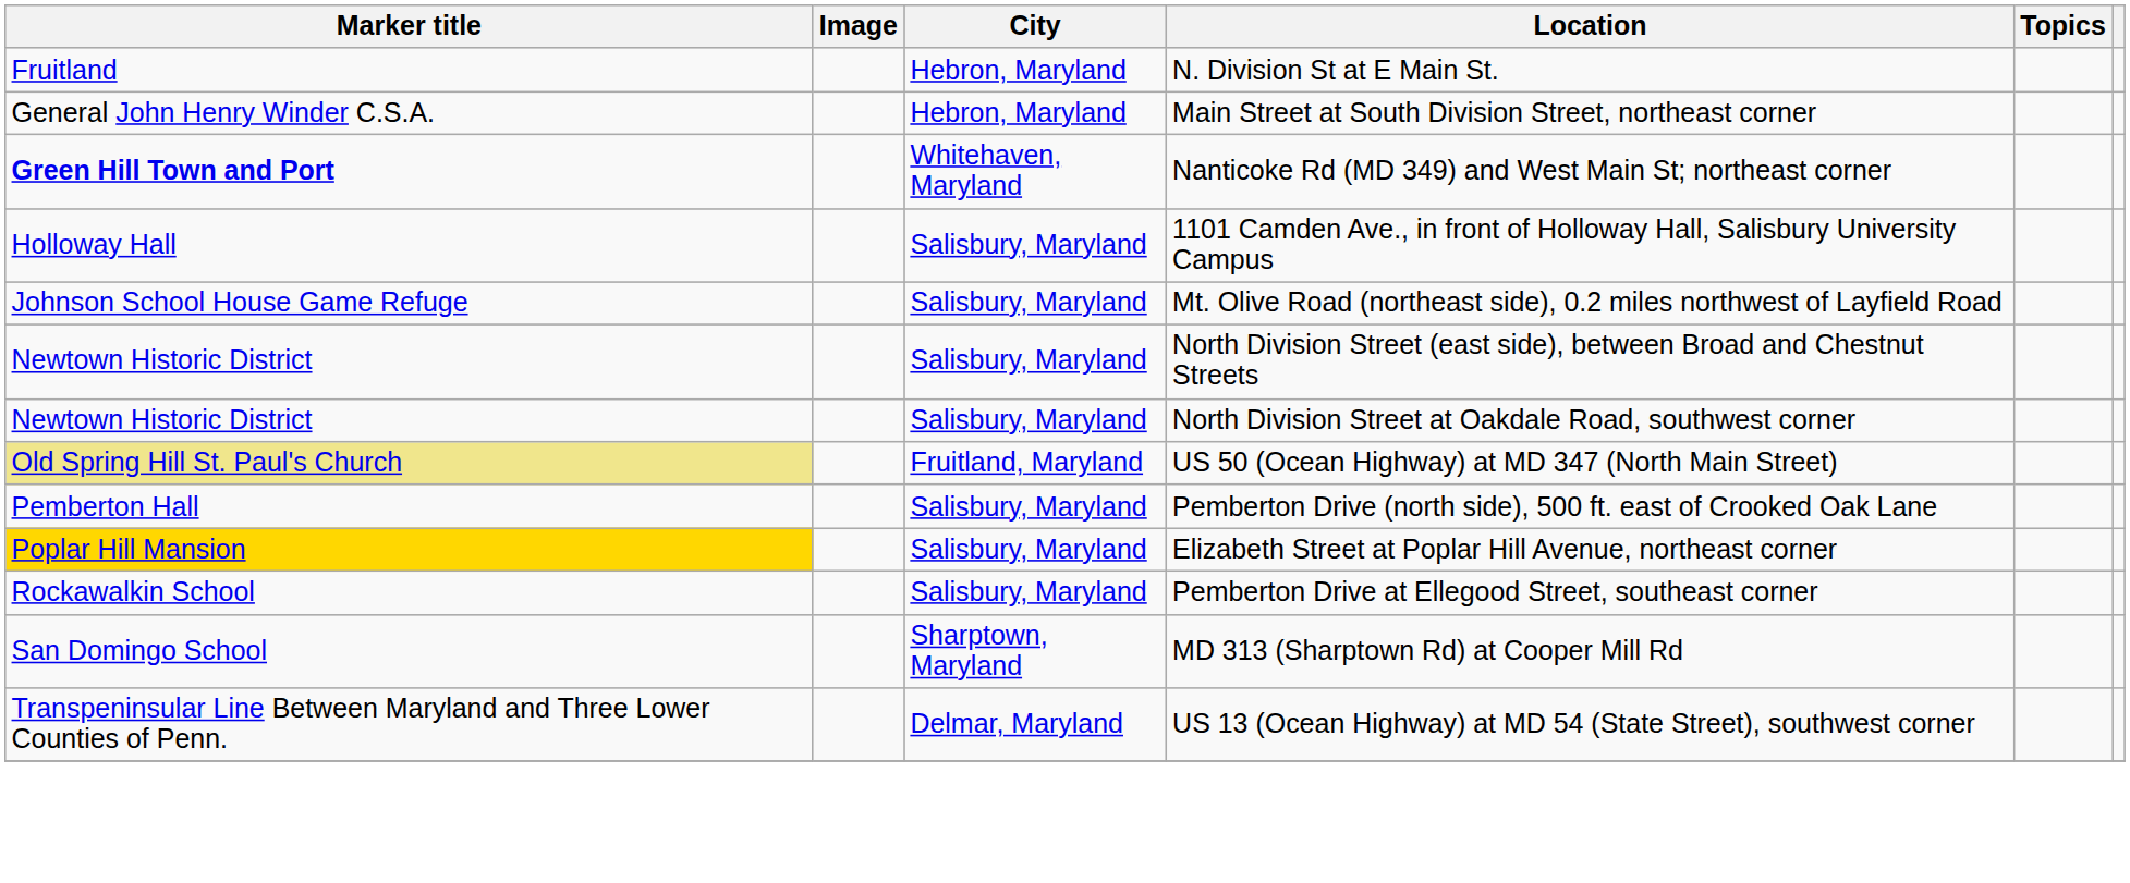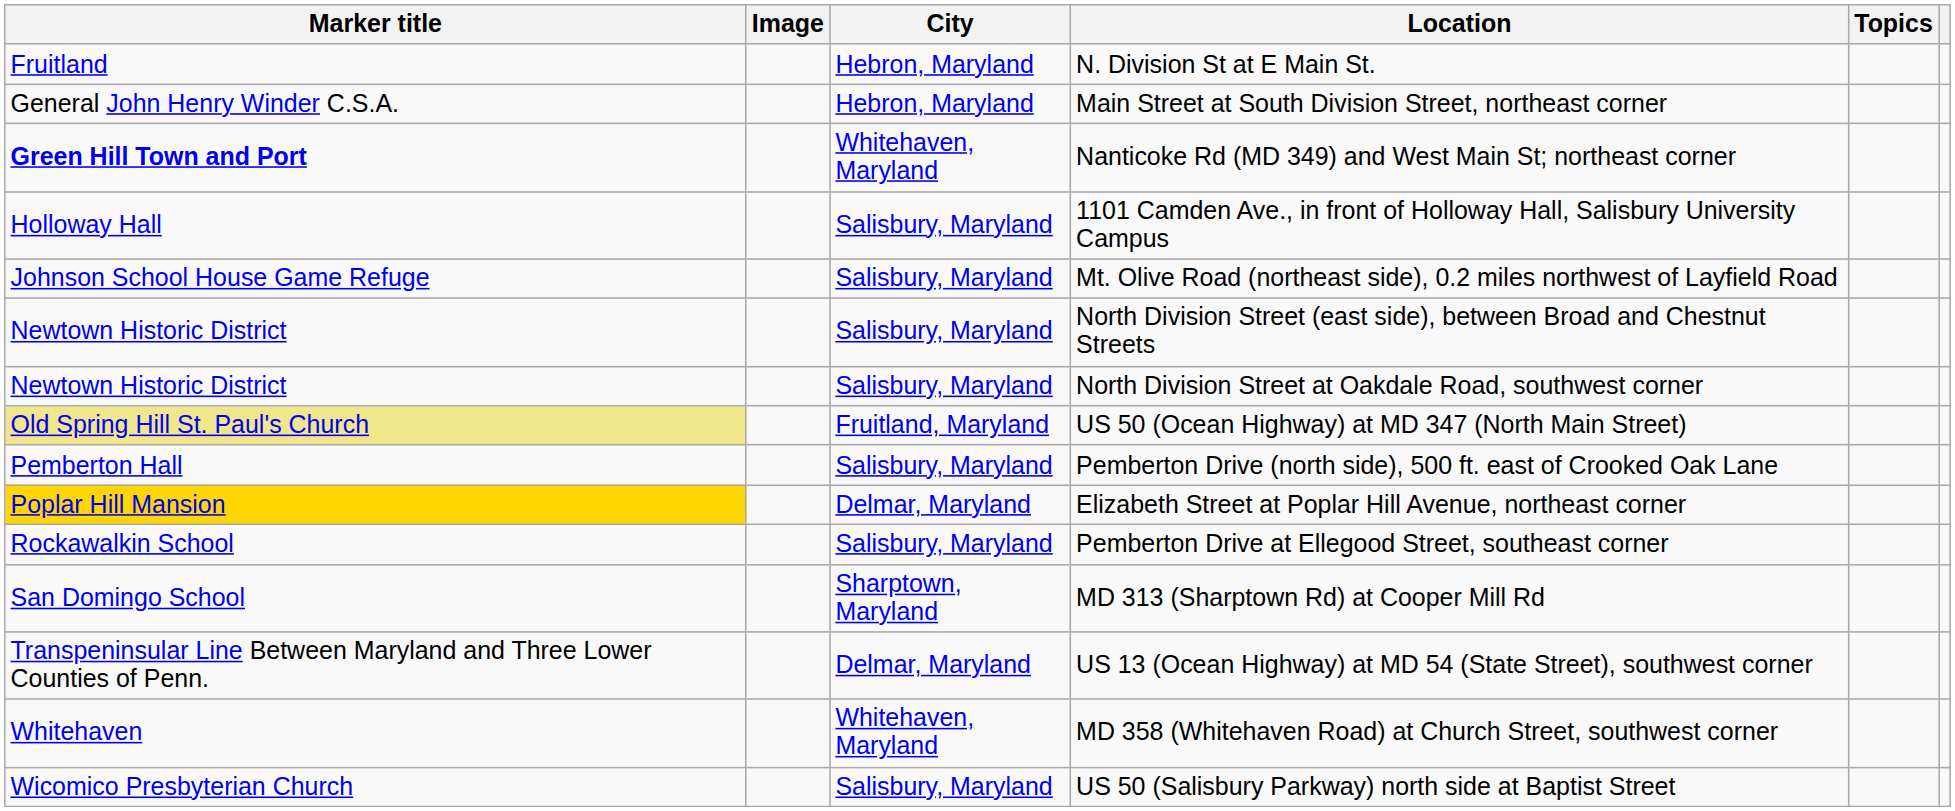Elizabeth Street at Poplar Hill Avenue, northeast corner | City: Salisbury, Maryland -> Delmar, Maryland
+ row: Whitehaven | Whitehaven, Maryland | MD 358 (Whitehaven Road) at Church Street, southwest corner
+ row: Wicomico Presbyterian Church | Salisbury, Maryland | US 50 (Salisbury Parkway) north side at Baptist Street
